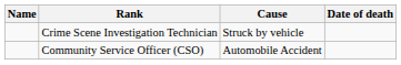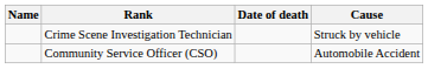columns swapped: Date of death <-> Cause
